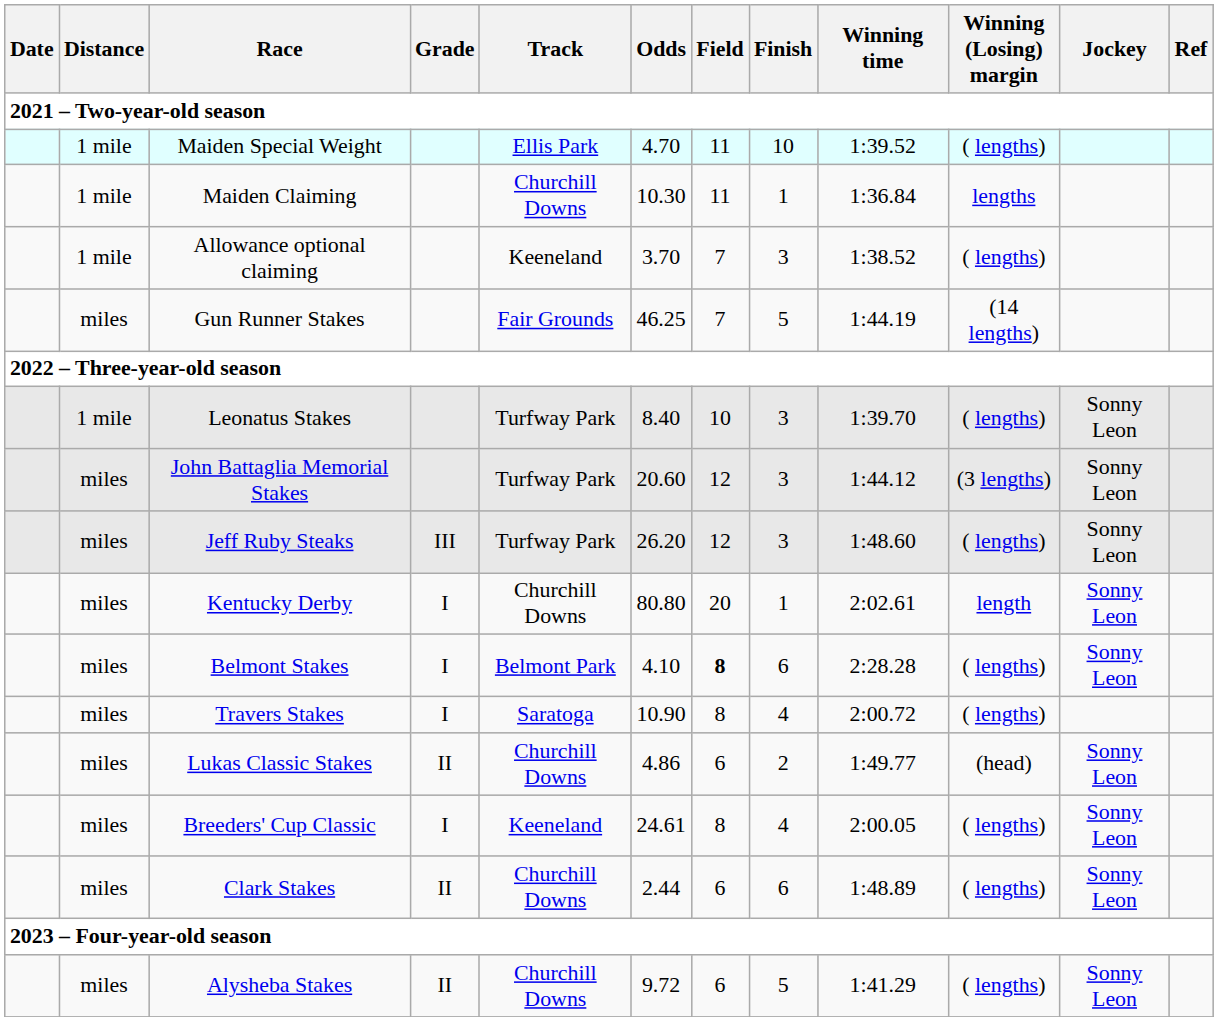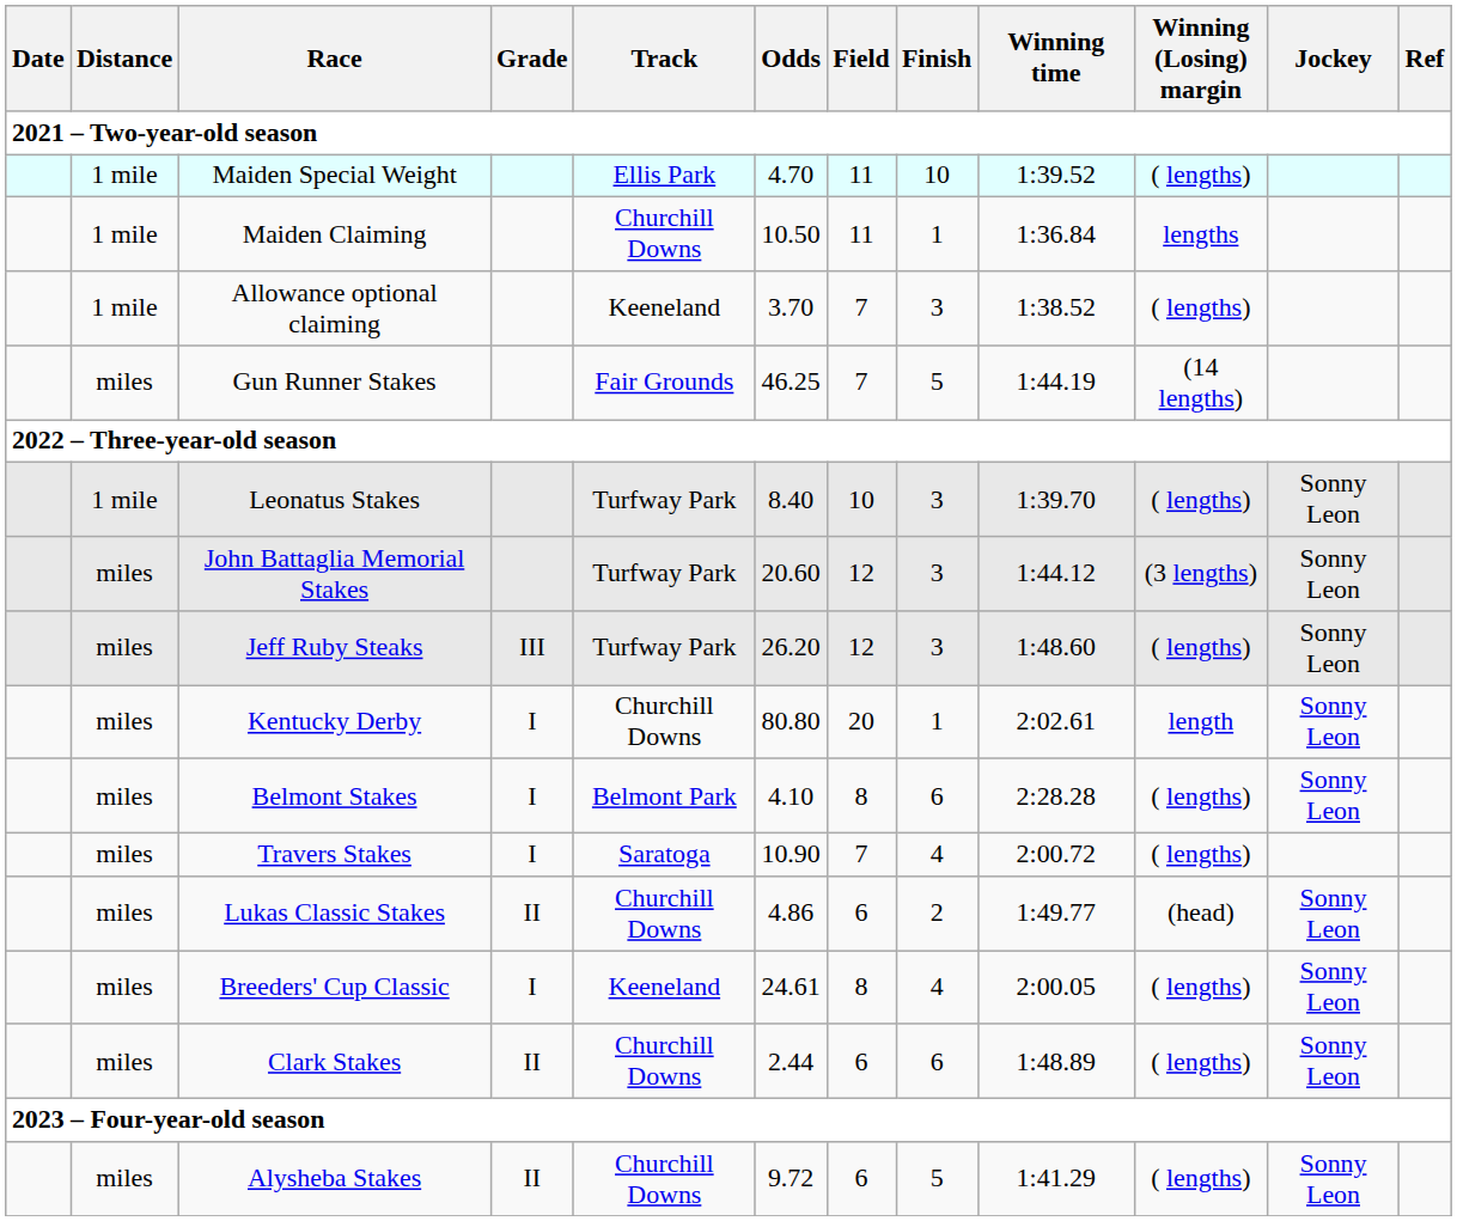Maiden Claiming | Odds: 10.30 -> 10.50
Belmont Stakes | Field: bold -> normal
Travers Stakes | Field: 8 -> 7
